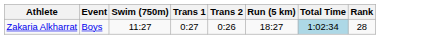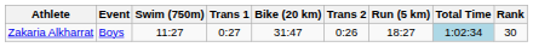+ column: Bike (20 km) | 31:47
Zakaria Alkharrat | Rank: 28 -> 30
